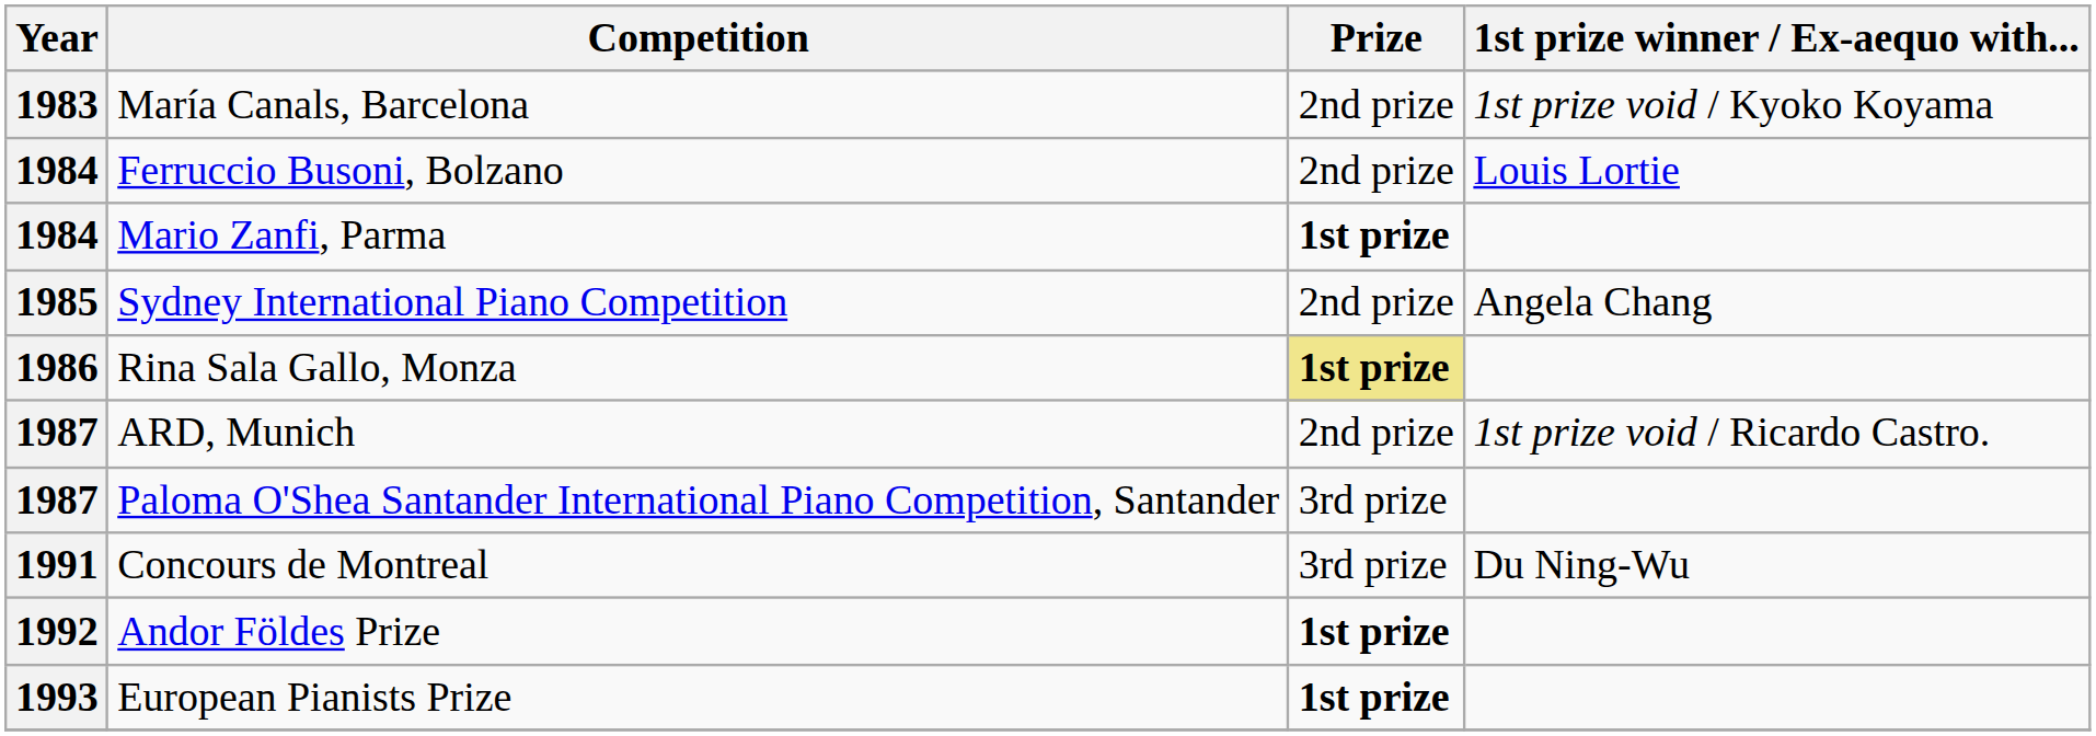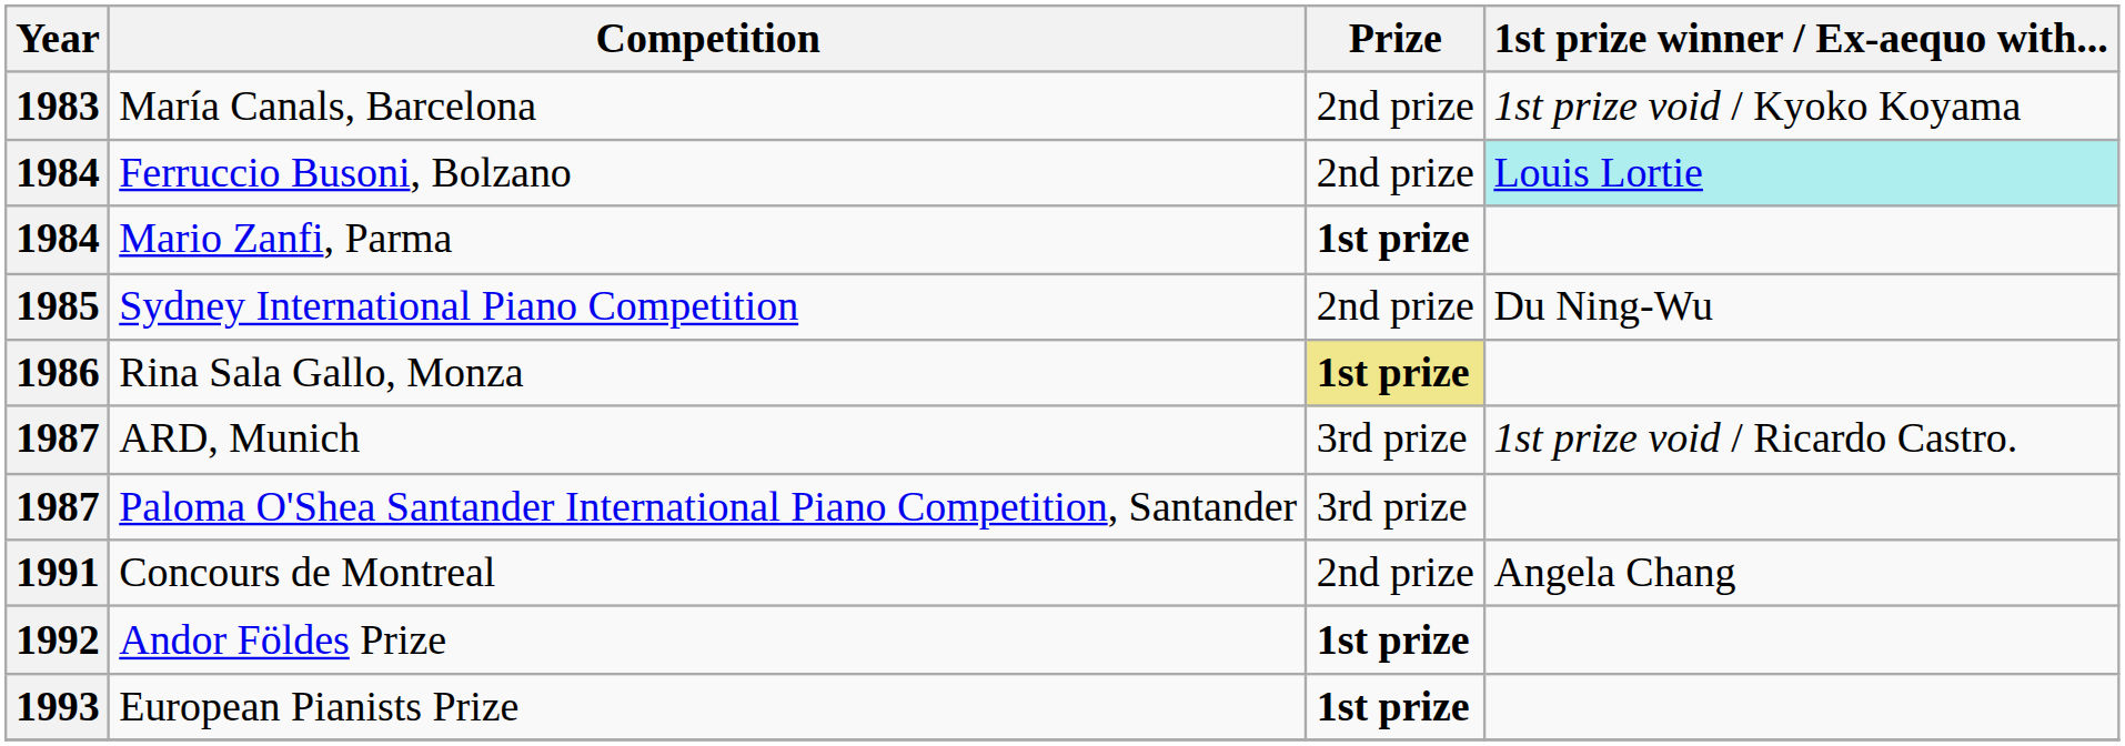Ferruccio Busoni, Bolzano | 1st prize winner / Ex-aequo with...: no background -> paleturquoise background
Sydney International Piano Competition | 1st prize winner / Ex-aequo with...: Angela Chang -> Du Ning-Wu
ARD, Munich | Prize: 2nd prize -> 3rd prize
Concours de Montreal | Prize: 3rd prize -> 2nd prize
Concours de Montreal | 1st prize winner / Ex-aequo with...: Du Ning-Wu -> Angela Chang
